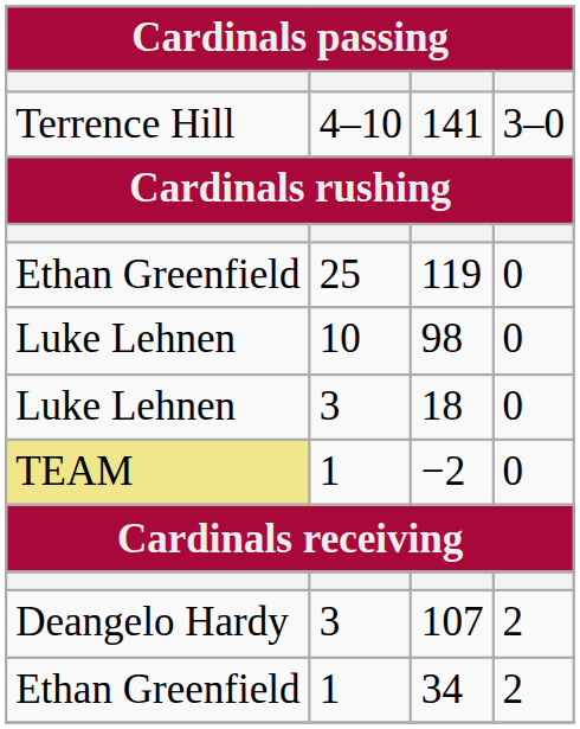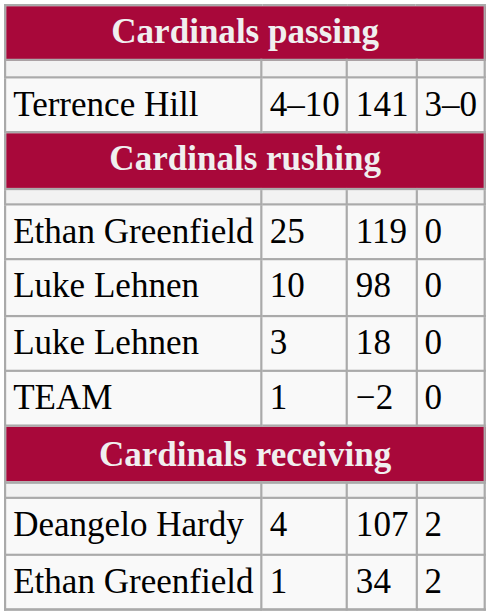−2 | column 1: khaki background -> no background
107 | column 2: 3 -> 4
